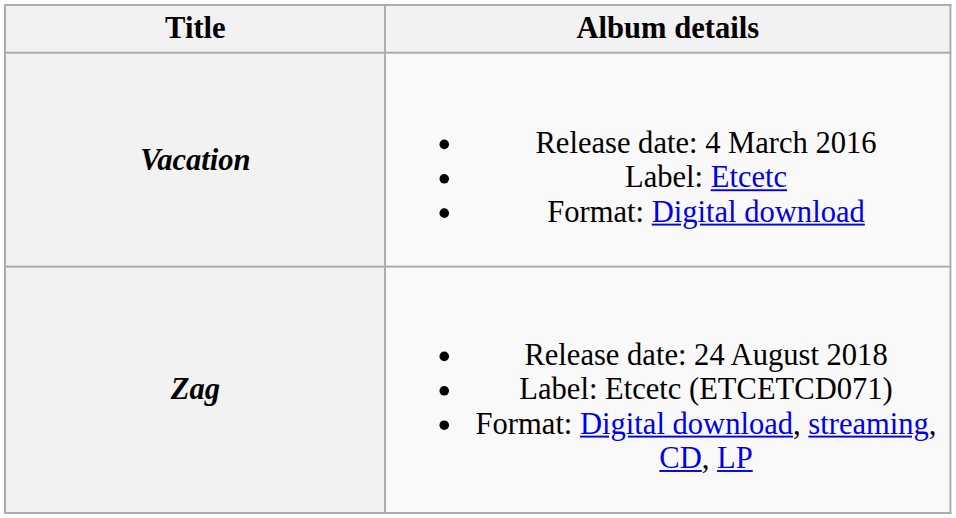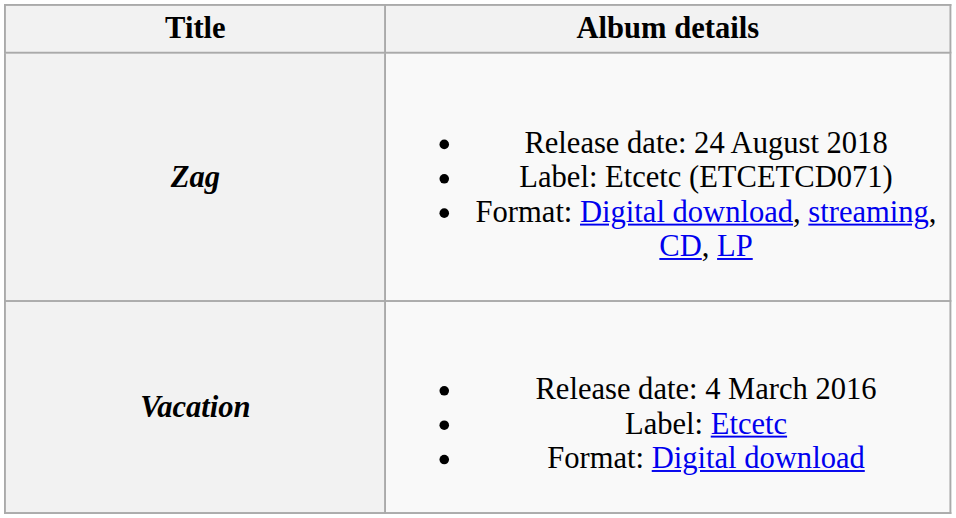rows swapped: Vacation <-> Zag
